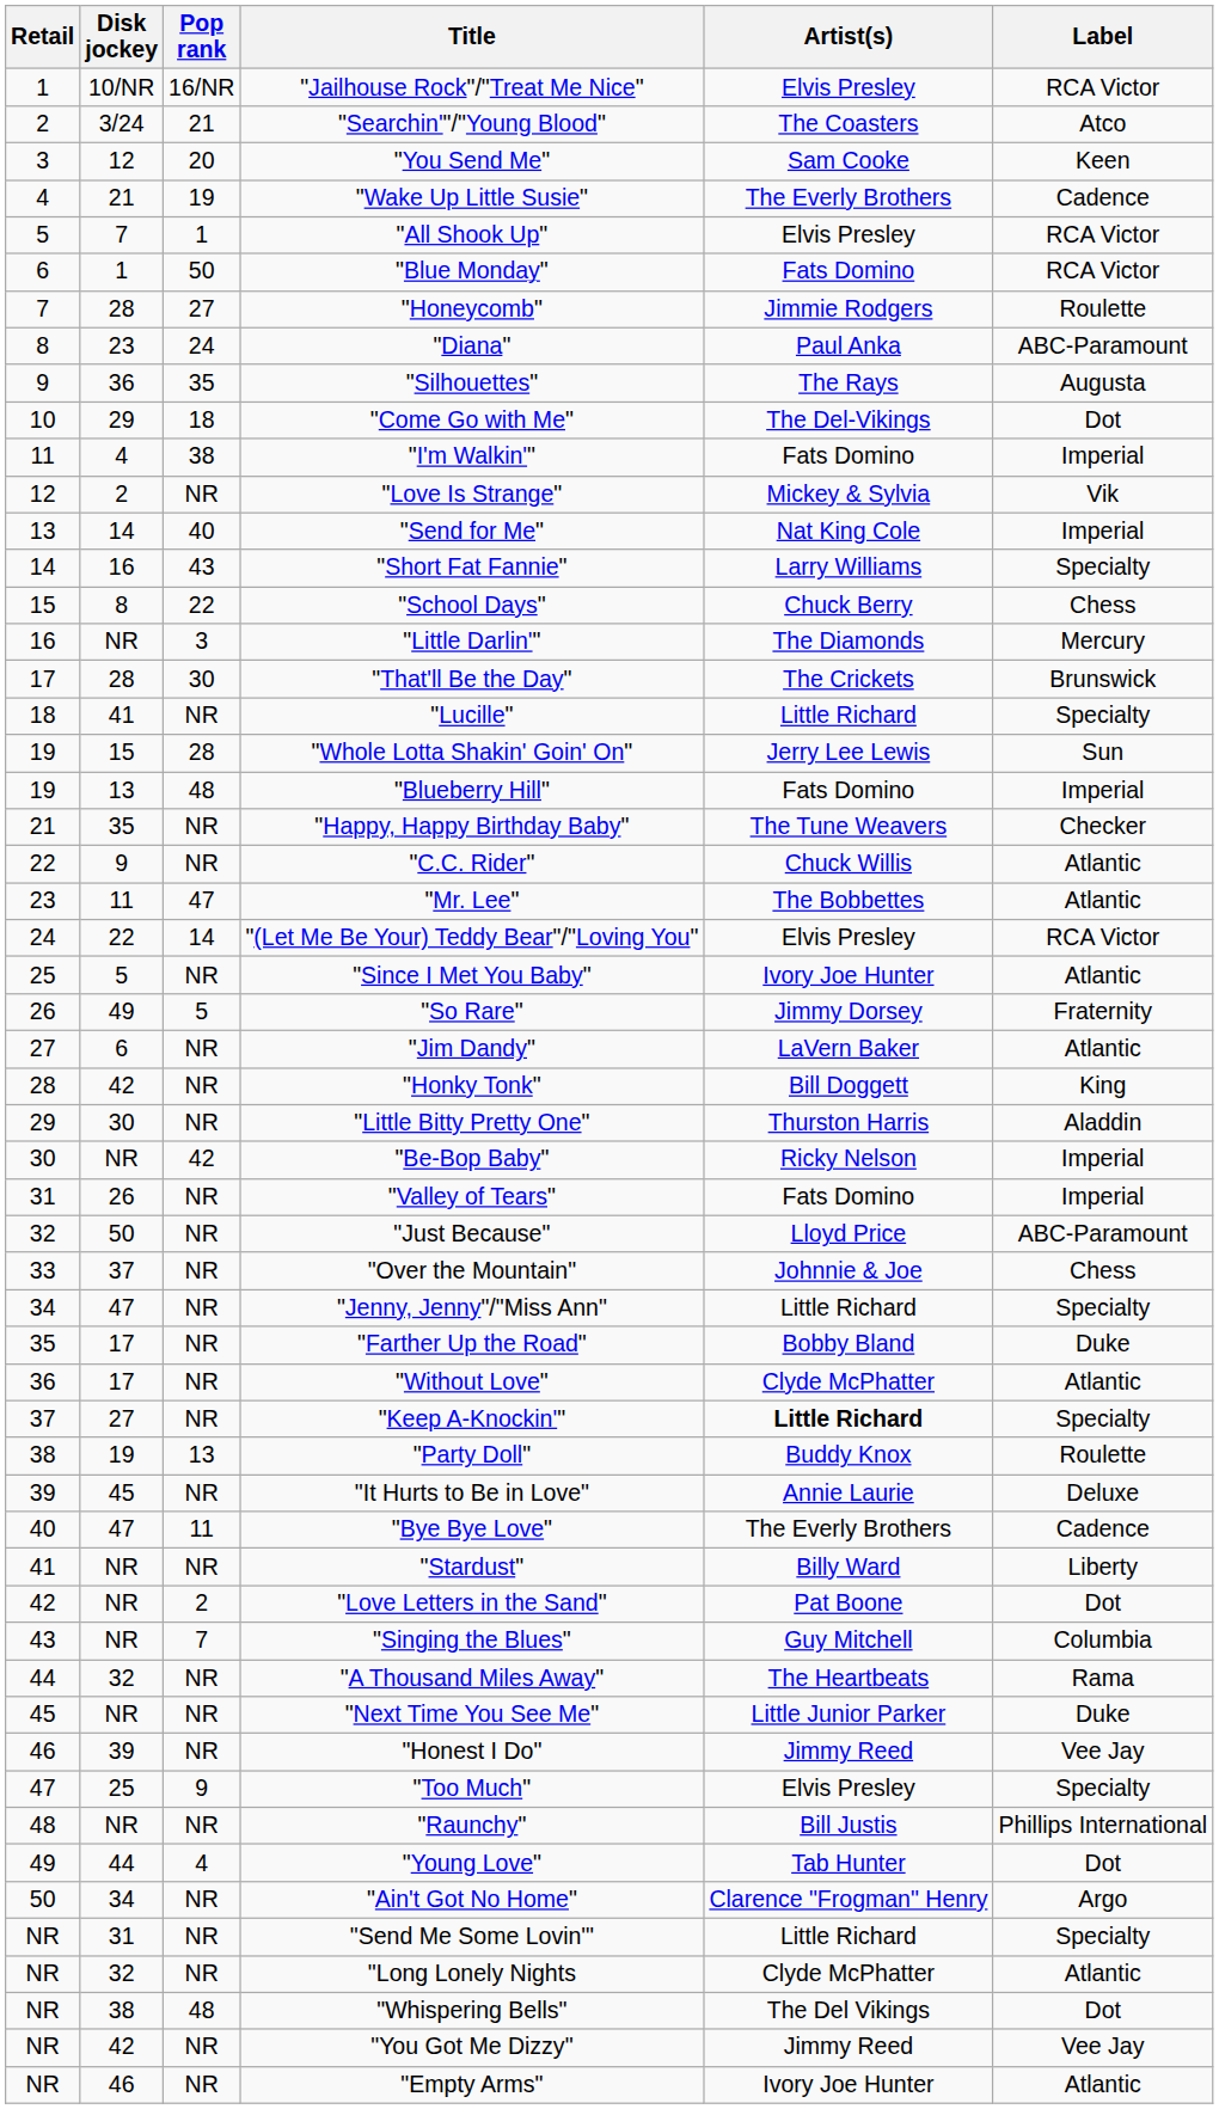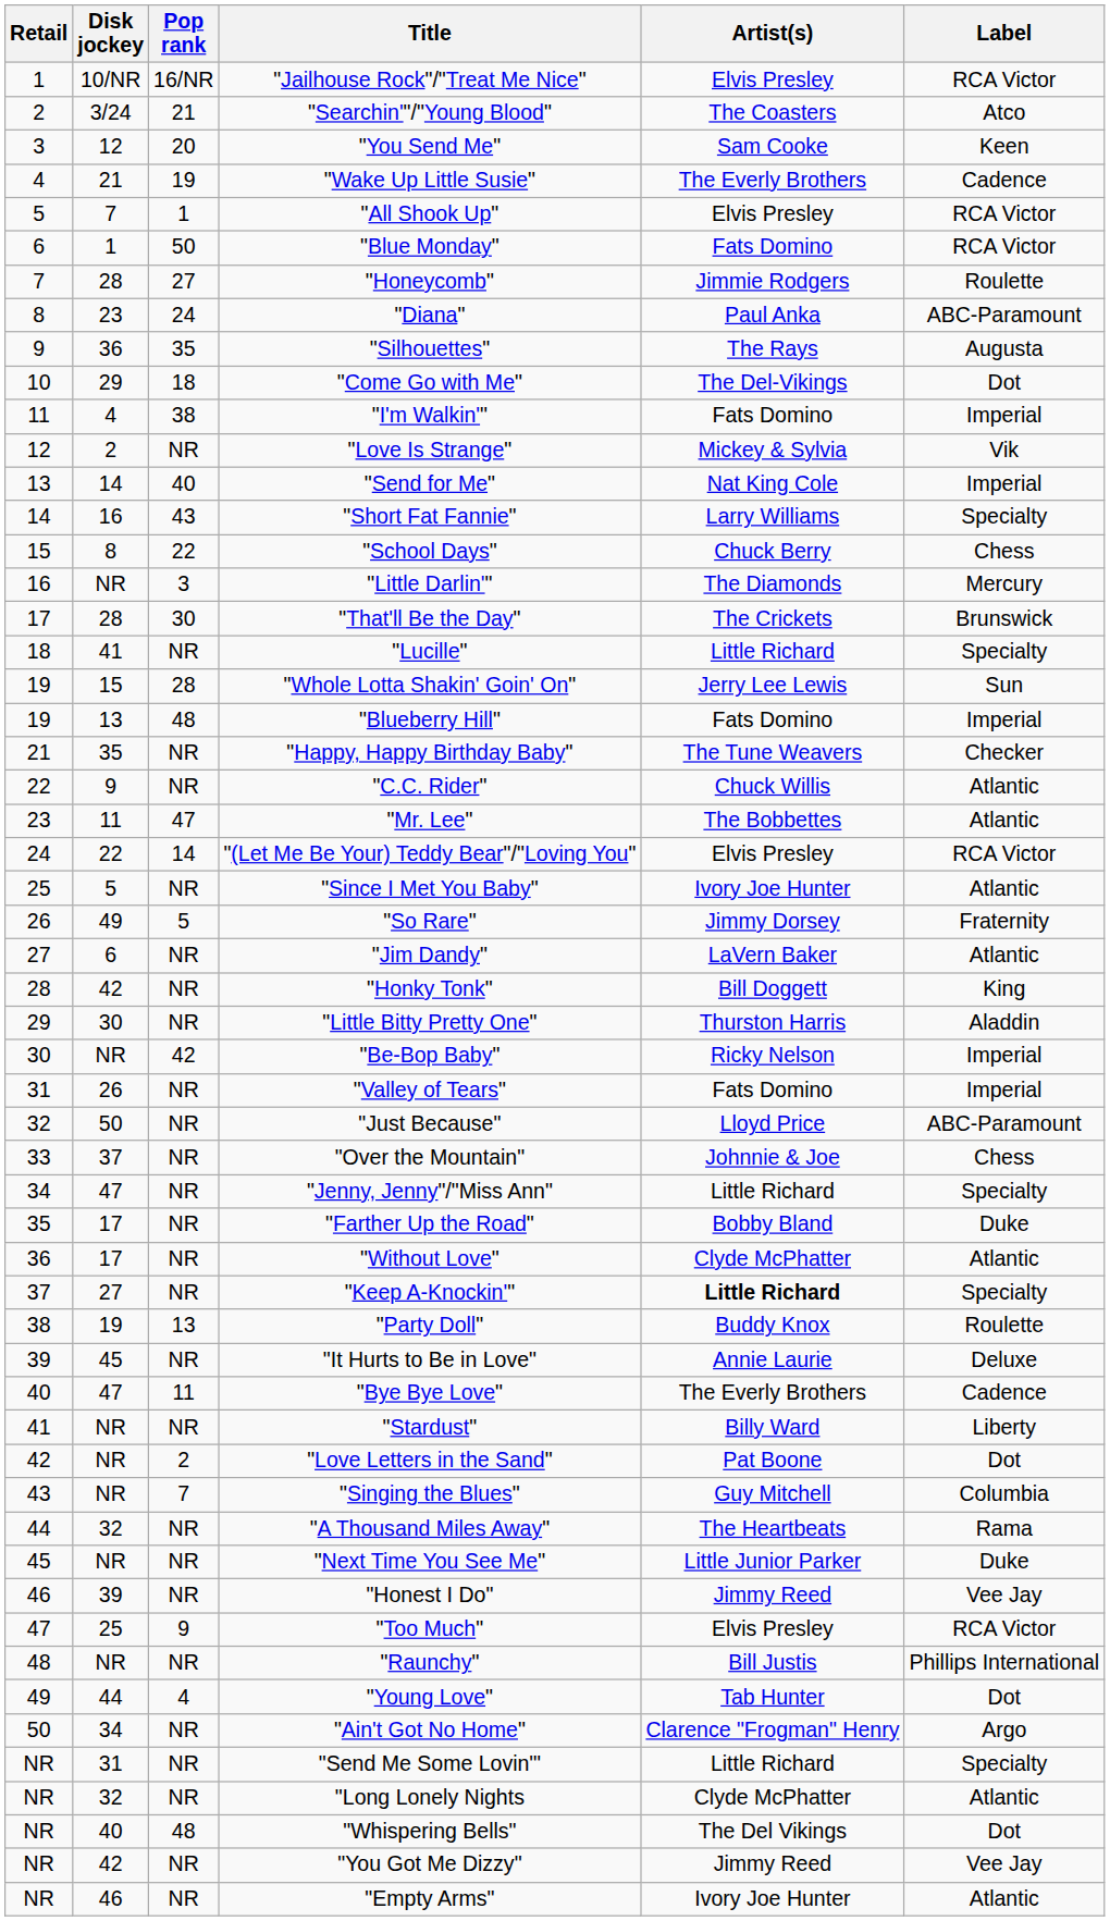"Too Much" | Label: Specialty -> RCA Victor
"Whispering Bells" | Disk jockey: 38 -> 40
